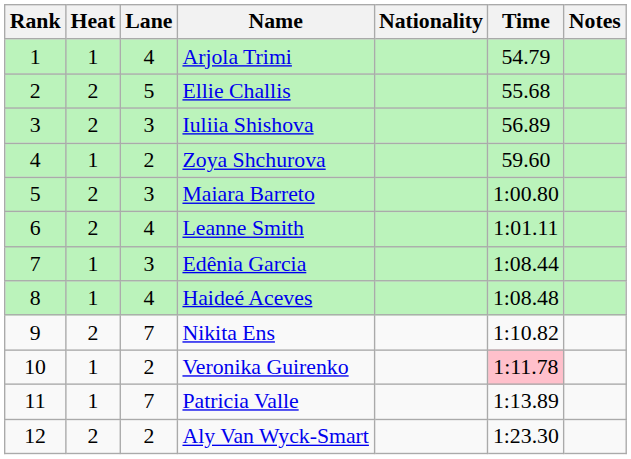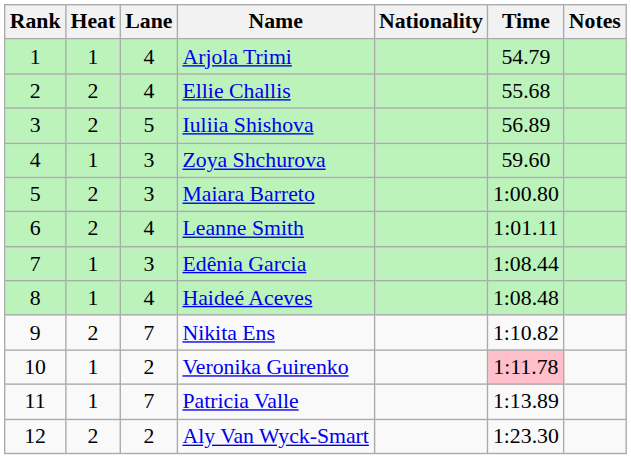Ellie Challis | Lane: 5 -> 4
Iuliia Shishova | Lane: 3 -> 5
Zoya Shchurova | Lane: 2 -> 3
